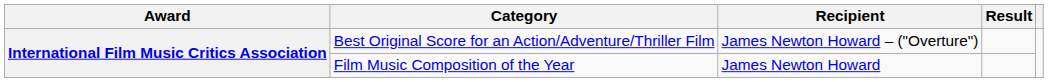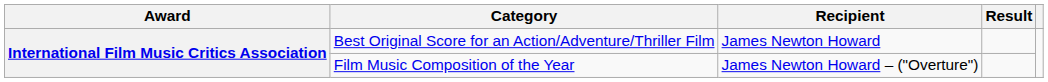Best Original Score for an Action/Adventure/Thriller Film | Recipient: James Newton Howard – ("Overture") -> James Newton Howard
Film Music Composition of the Year | Recipient: James Newton Howard -> James Newton Howard – ("Overture")
